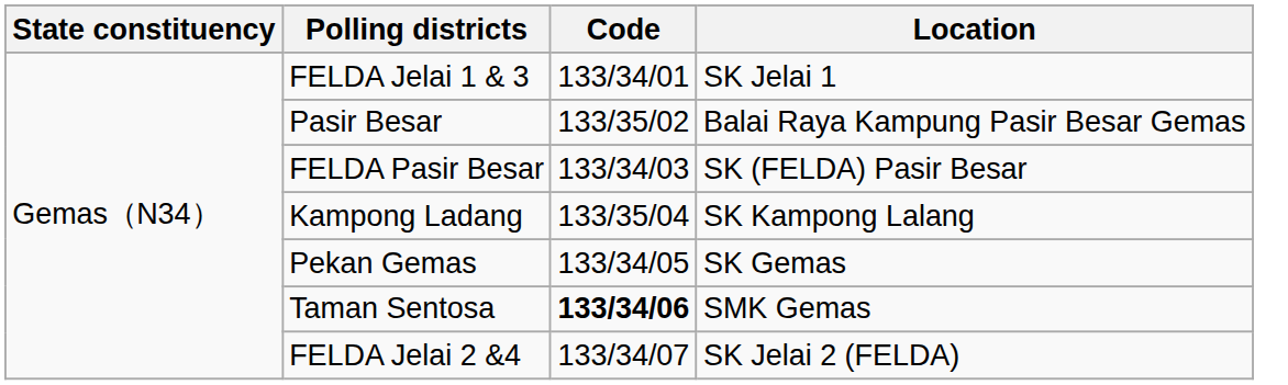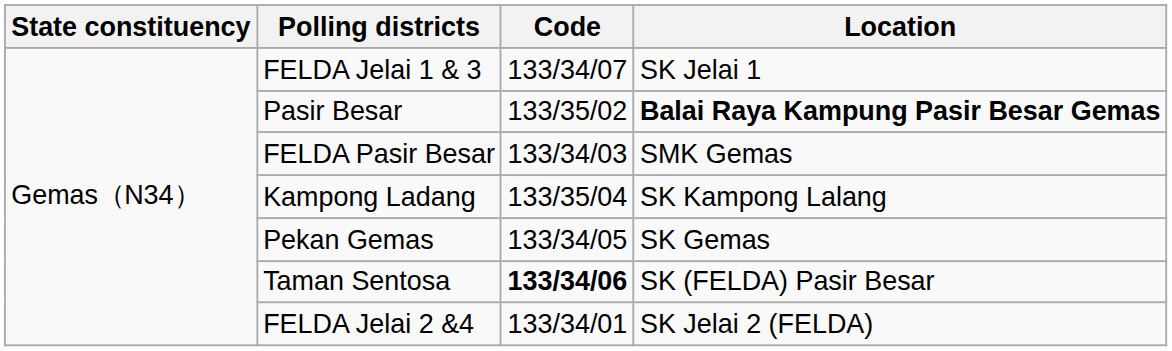FELDA Jelai 1 & 3 | Code: 133/34/01 -> 133/34/07
Pasir Besar | Location: normal -> bold
FELDA Pasir Besar | Location: SK (FELDA) Pasir Besar -> SMK Gemas
Taman Sentosa | Location: SMK Gemas -> SK (FELDA) Pasir Besar
FELDA Jelai 2 &4 | Code: 133/34/07 -> 133/34/01
